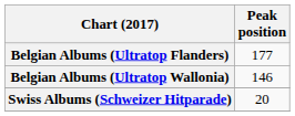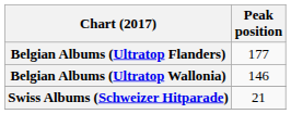Swiss Albums (Schweizer Hitparade) | Peak position: 20 -> 21
